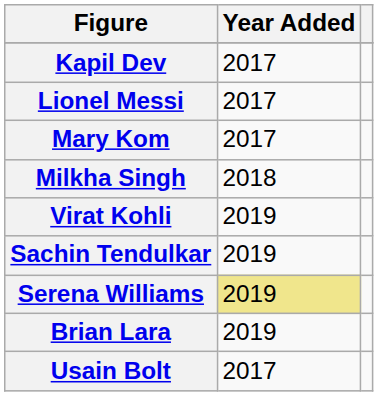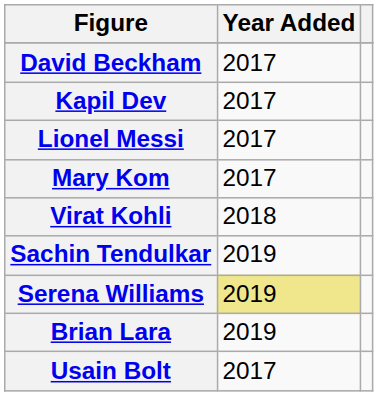+ row: David Beckham | 2017
- row: Milkha Singh | 2018
Virat Kohli | Year Added: 2019 -> 2018
